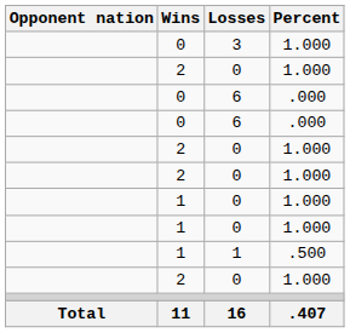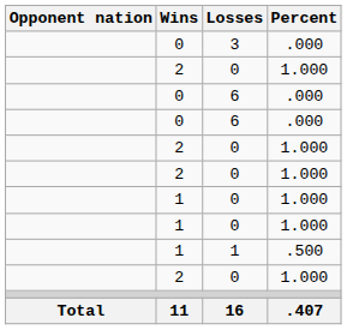3 | Percent: 1.000 -> .000
